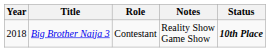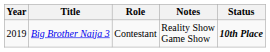Big Brother Naija 3 | Year: 2018 -> 2019
